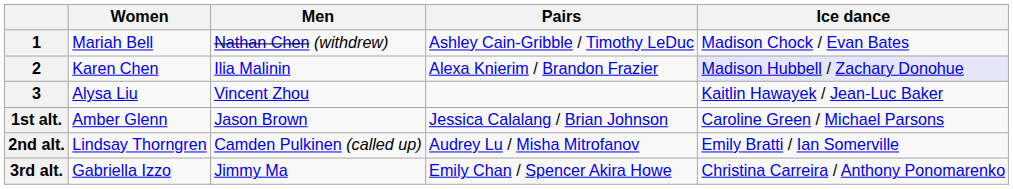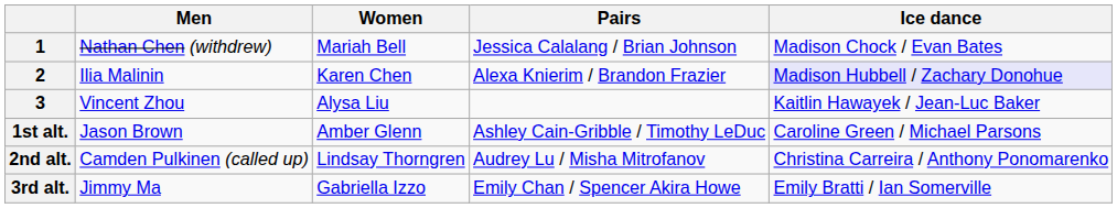columns swapped: Men <-> Women
1 | Pairs: Ashley Cain-Gribble / Timothy LeDuc -> Jessica Calalang / Brian Johnson
1st alt. | Pairs: Jessica Calalang / Brian Johnson -> Ashley Cain-Gribble / Timothy LeDuc
2nd alt. | Ice dance: Emily Bratti / Ian Somerville -> Christina Carreira / Anthony Ponomarenko
3rd alt. | Ice dance: Christina Carreira / Anthony Ponomarenko -> Emily Bratti / Ian Somerville
